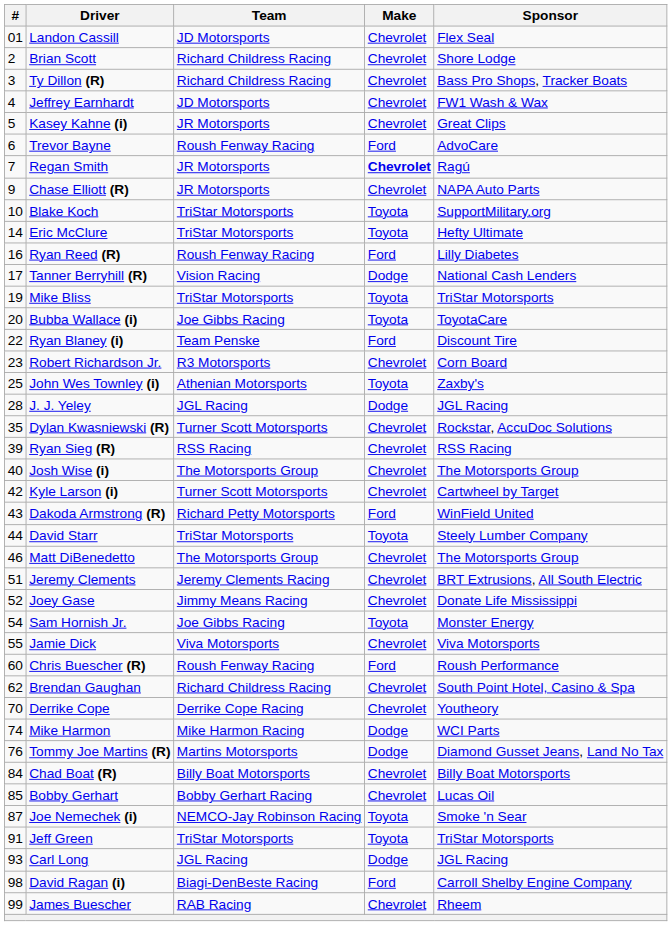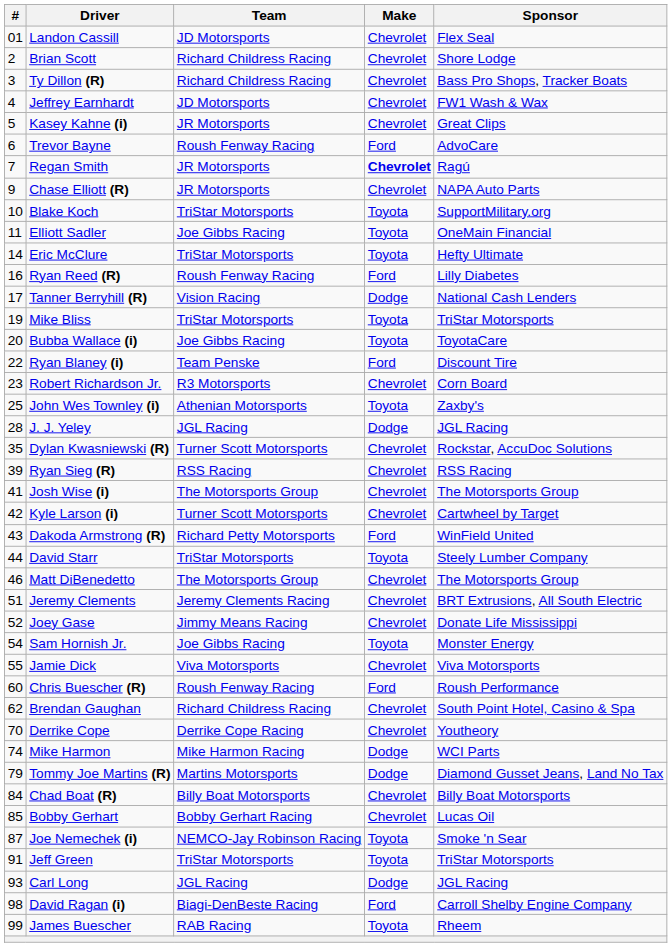+ row: 11 | Elliott Sadler | Joe Gibbs Racing | Toyota | OneMain Financial
Josh Wise (i) | #: 40 -> 41
Tommy Joe Martins (R) | #: 76 -> 79
James Buescher | Make: Chevrolet -> Toyota
